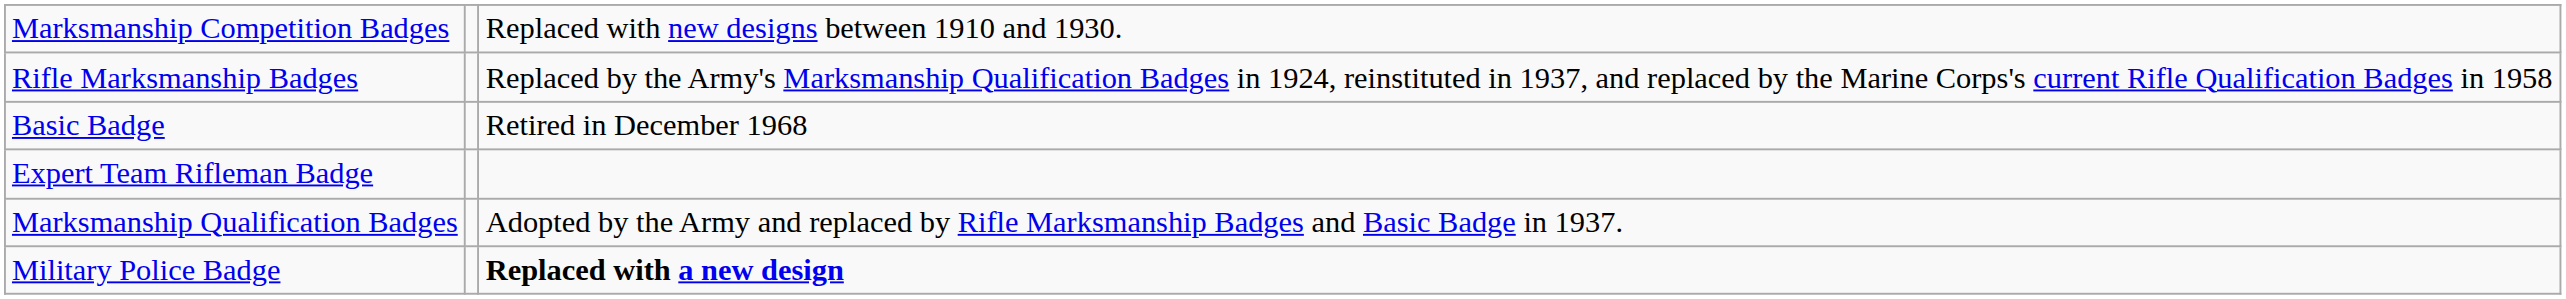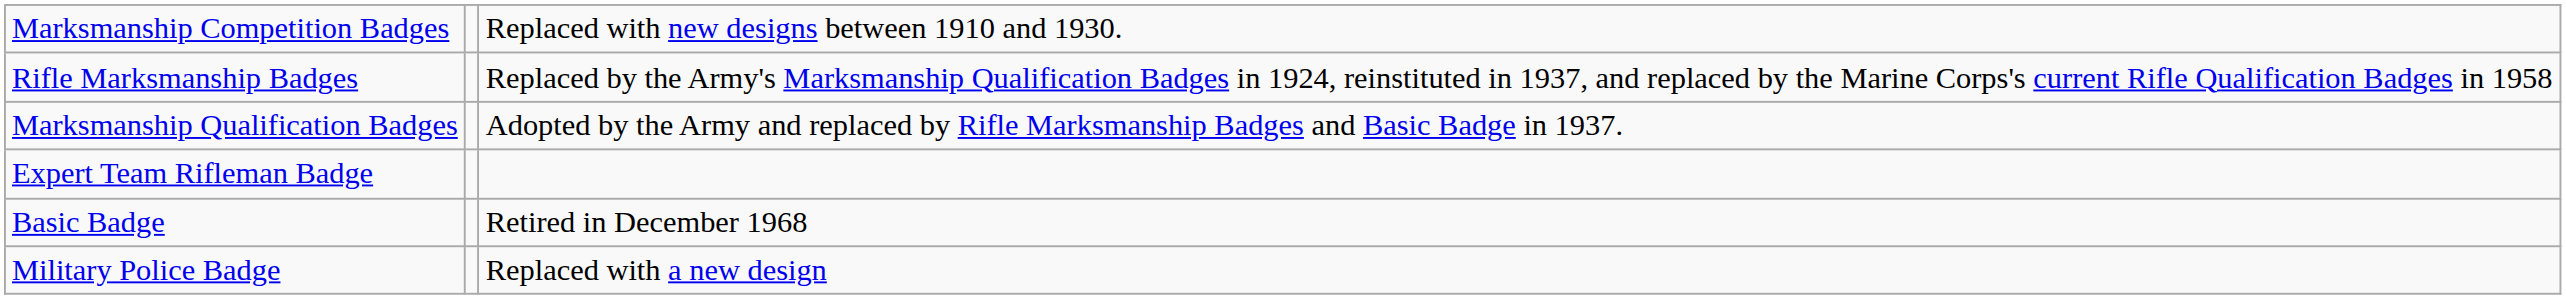rows swapped: Marksmanship Qualification Badges <-> Basic Badge
Military Police Badge | column 3: bold -> normal
